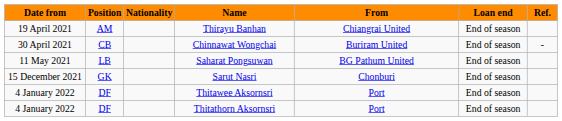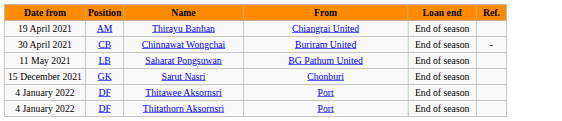- column: Nationality
